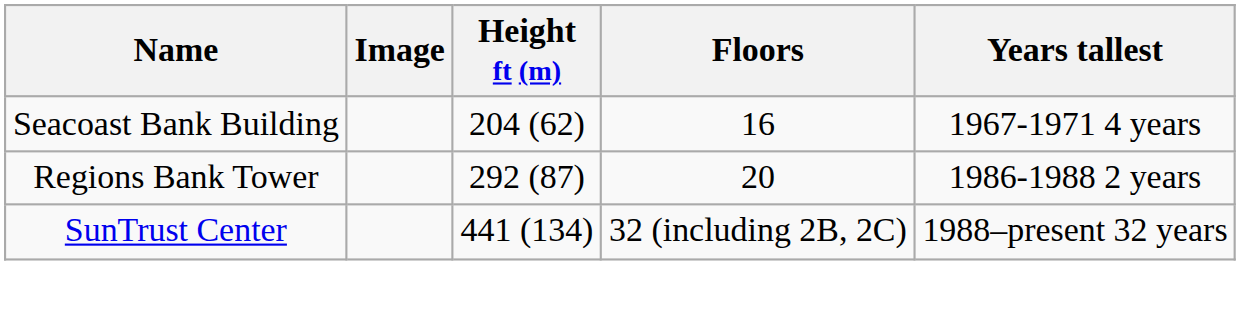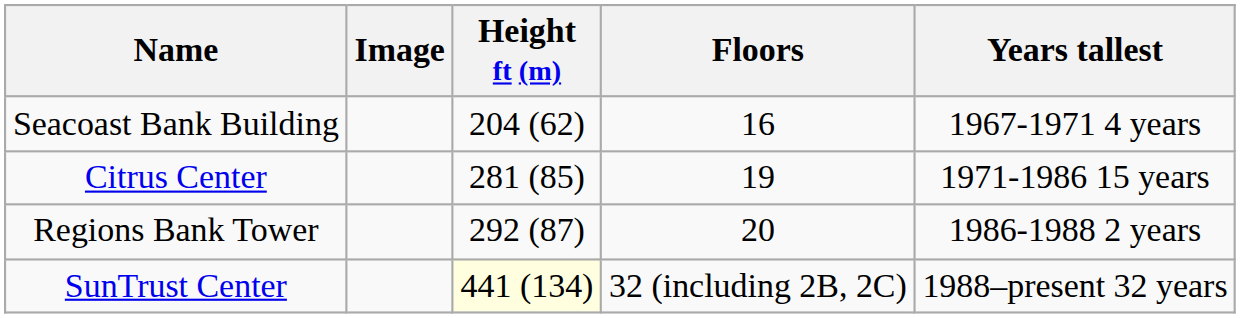+ row: Citrus Center | 281 (85) | 19 | 1971-1986 15 years
SunTrust Center | Height ft (m): no background -> lightyellow background
